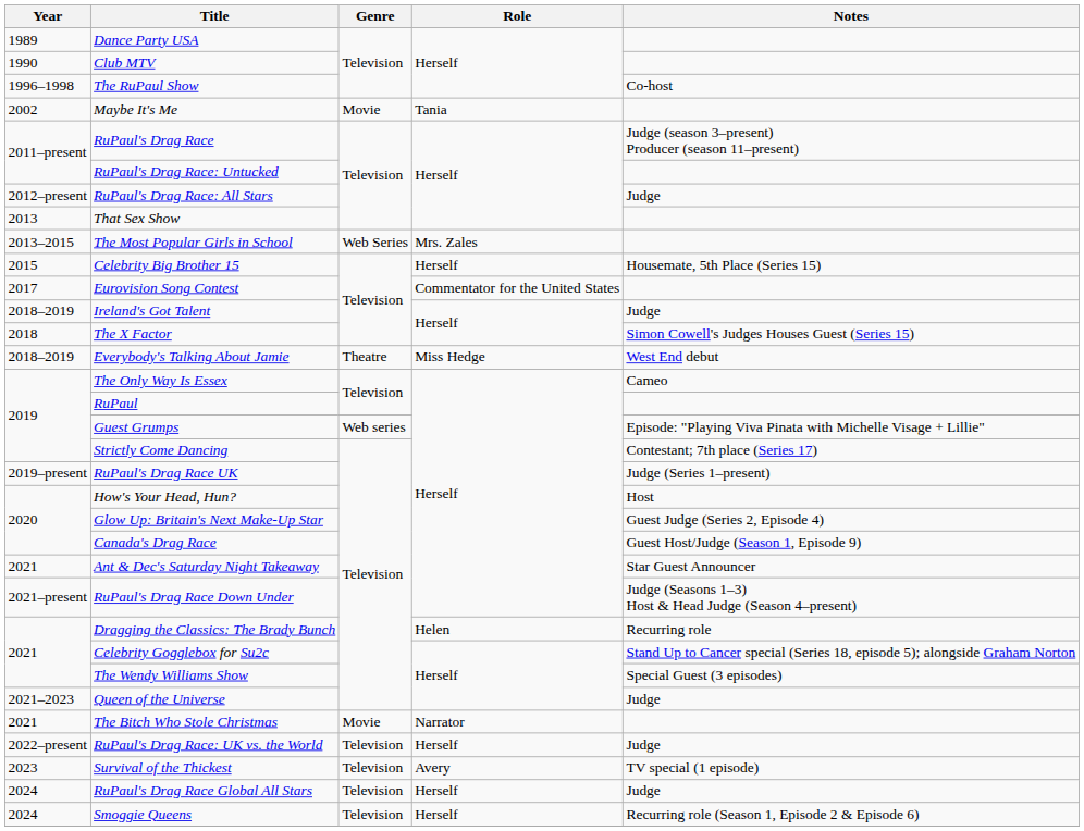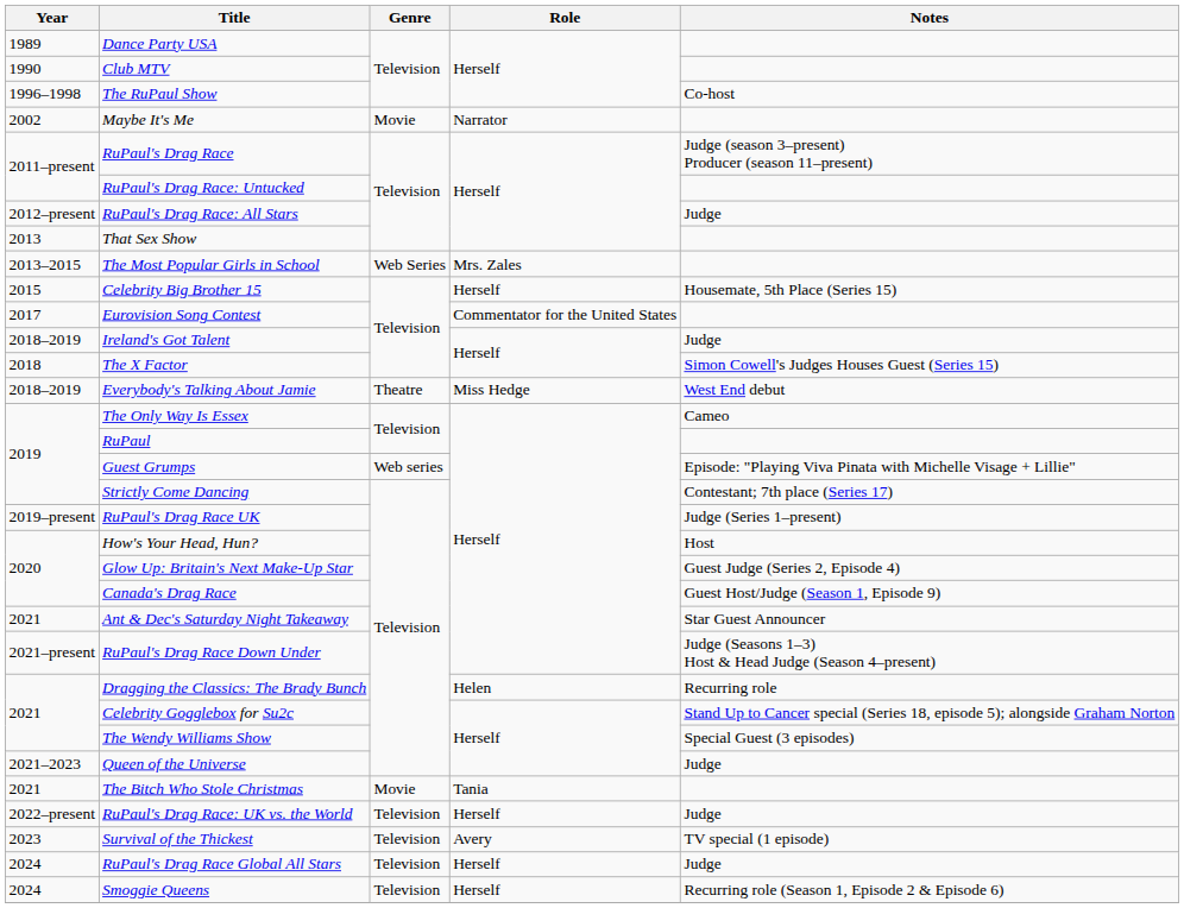Maybe It's Me | Role: Tania -> Narrator
The Bitch Who Stole Christmas | Role: Narrator -> Tania
